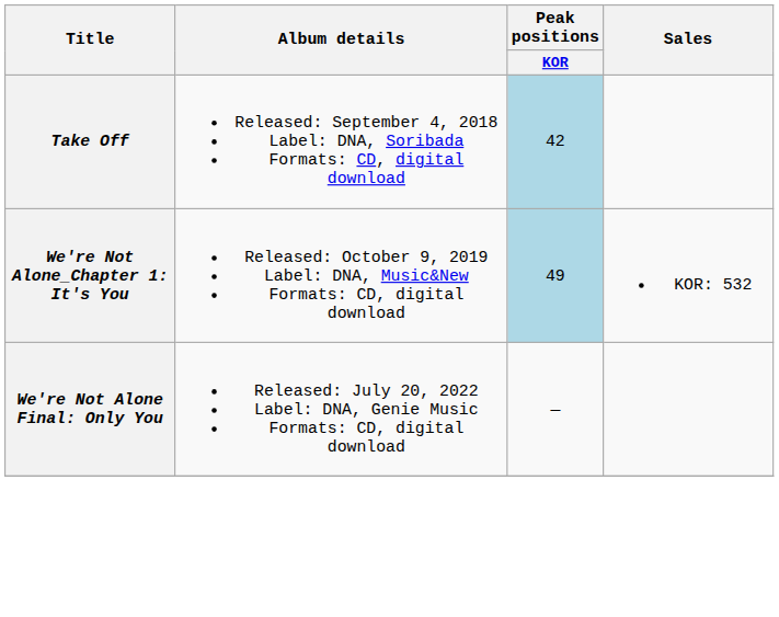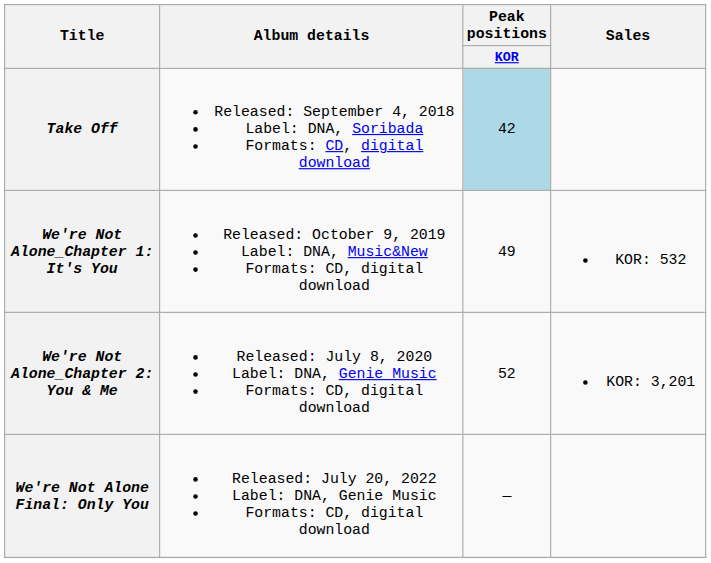We're Not Alone_Chapter 1: It's You | Peak positions / KOR: lightblue background -> no background
+ row: We're Not Alone_Chapter 2: You & Me | Released: July 8, 2020 Label: DNA, Genie Music Formats: CD, digital download | 52 | KOR: 3,201
